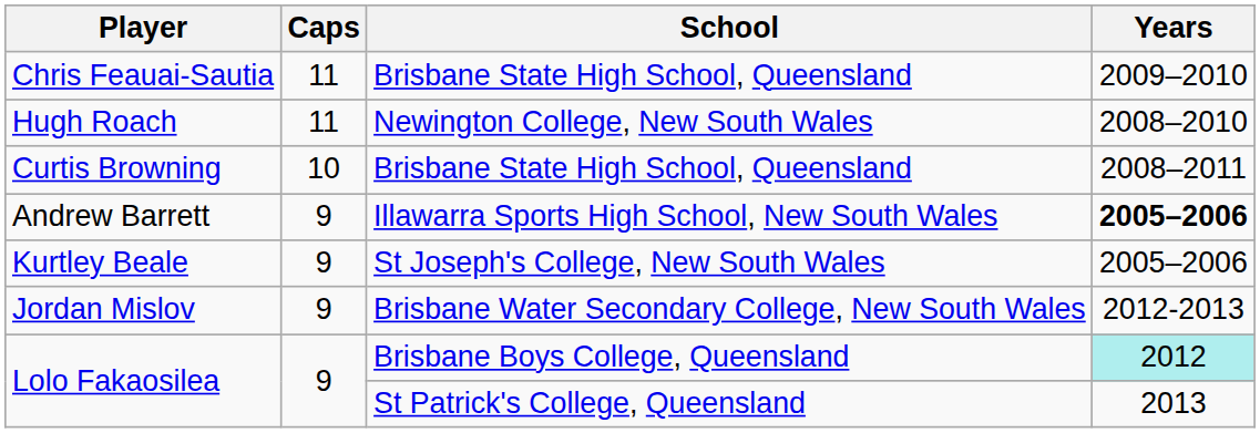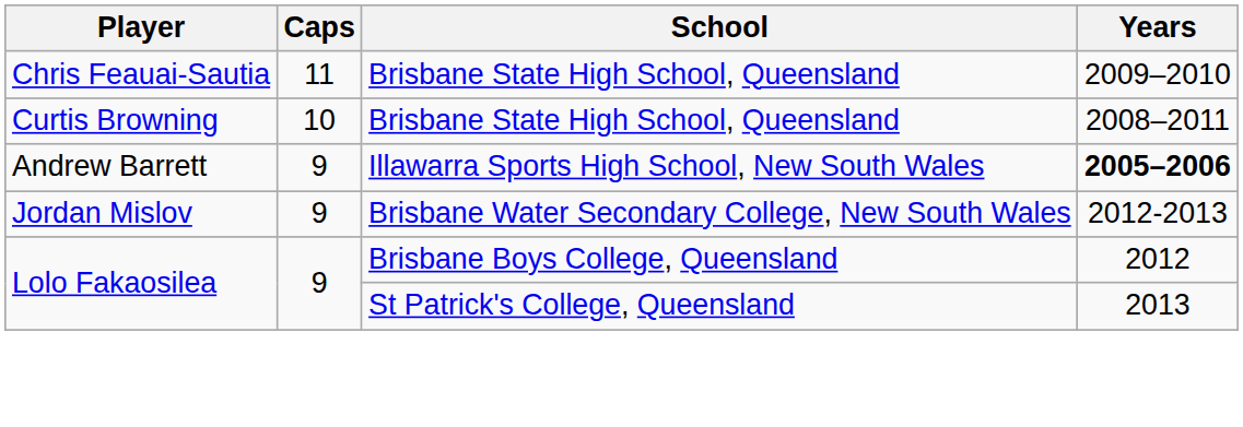- row: Hugh Roach | 11 | Newington College, New South Wales | 2008–2010
- row: Kurtley Beale | 9 | St Joseph's College, New South Wales | 2005–2006
Lolo Fakaosilea / Brisbane Boys College, Queensland | Years: paleturquoise background -> no background
